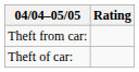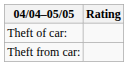rows swapped: Theft of car: <-> Theft from car:
